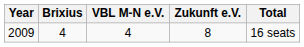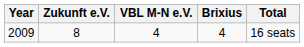columns swapped: Zukunft e.V. <-> Brixius
